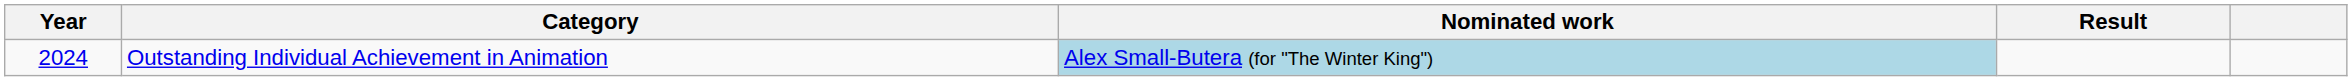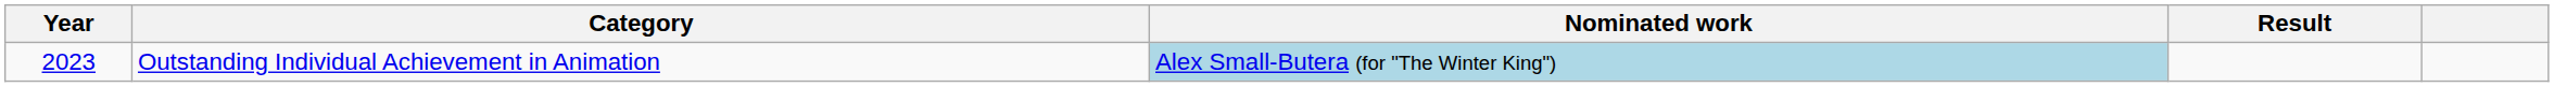Outstanding Individual Achievement in Animation | Year: 2024 -> 2023
